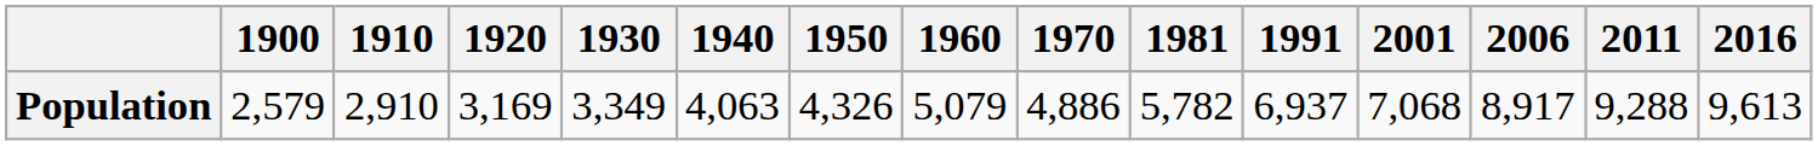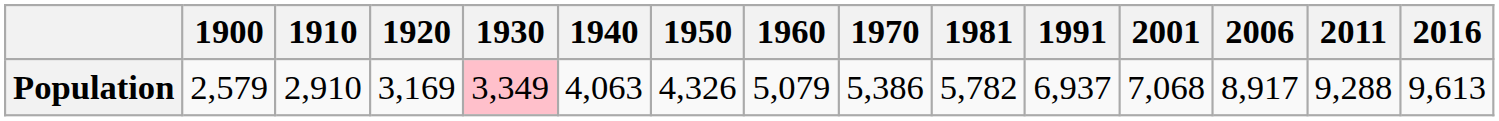Population | 1930: no background -> pink background
Population | 1970: 4,886 -> 5,386
